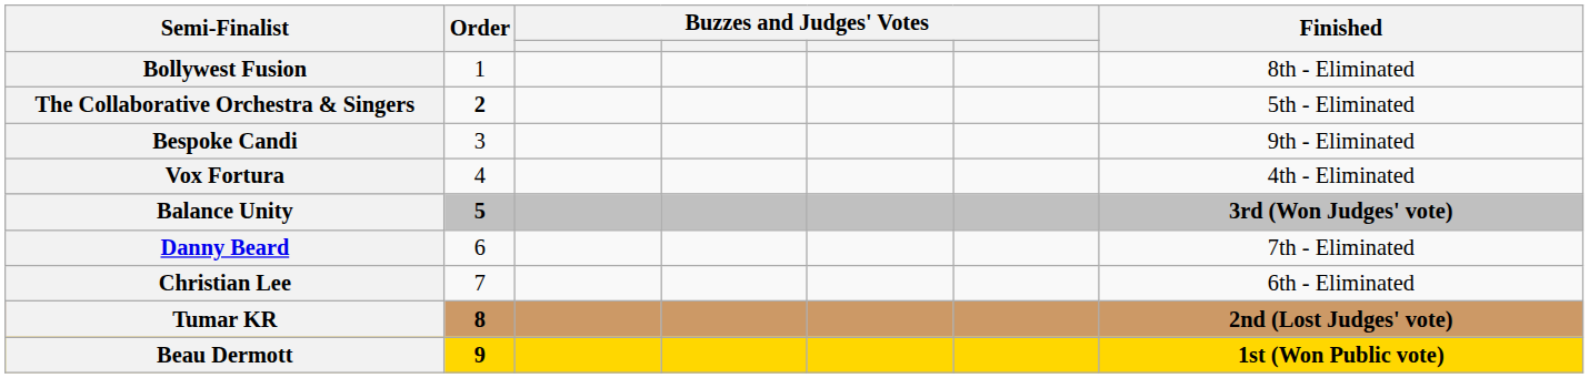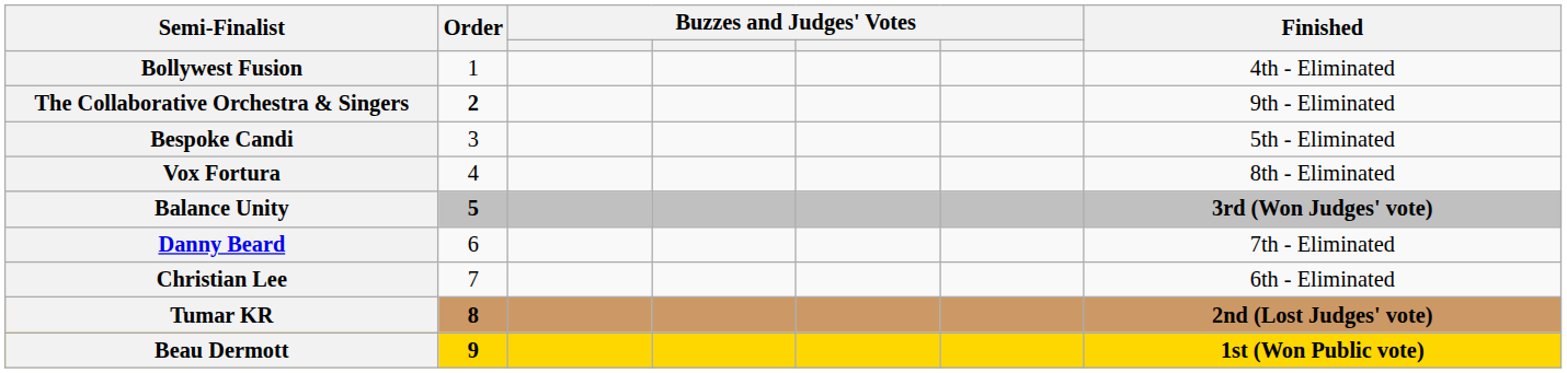Bollywest Fusion | Finished: 8th - Eliminated -> 4th - Eliminated
The Collaborative Orchestra & Singers | Finished: 5th - Eliminated -> 9th - Eliminated
Bespoke Candi | Finished: 9th - Eliminated -> 5th - Eliminated
Vox Fortura | Finished: 4th - Eliminated -> 8th - Eliminated
